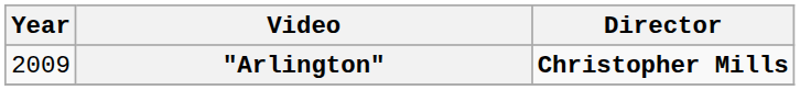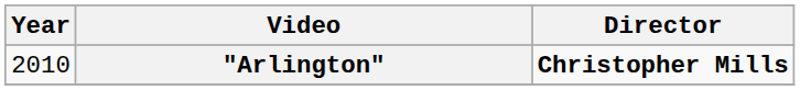"Arlington" | Year: 2009 -> 2010
